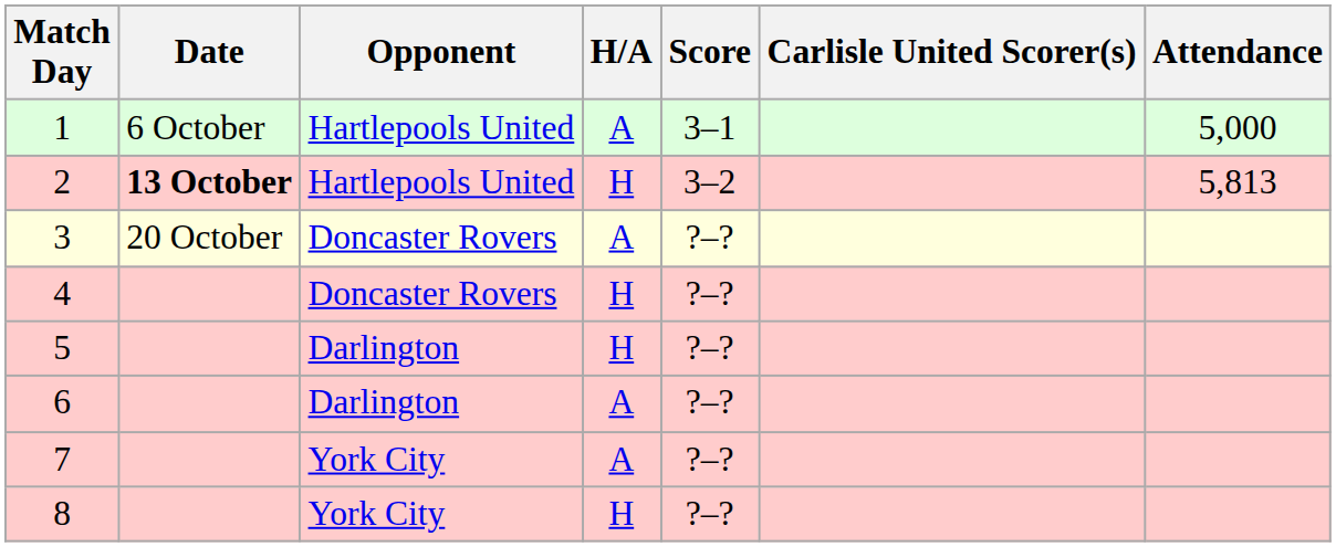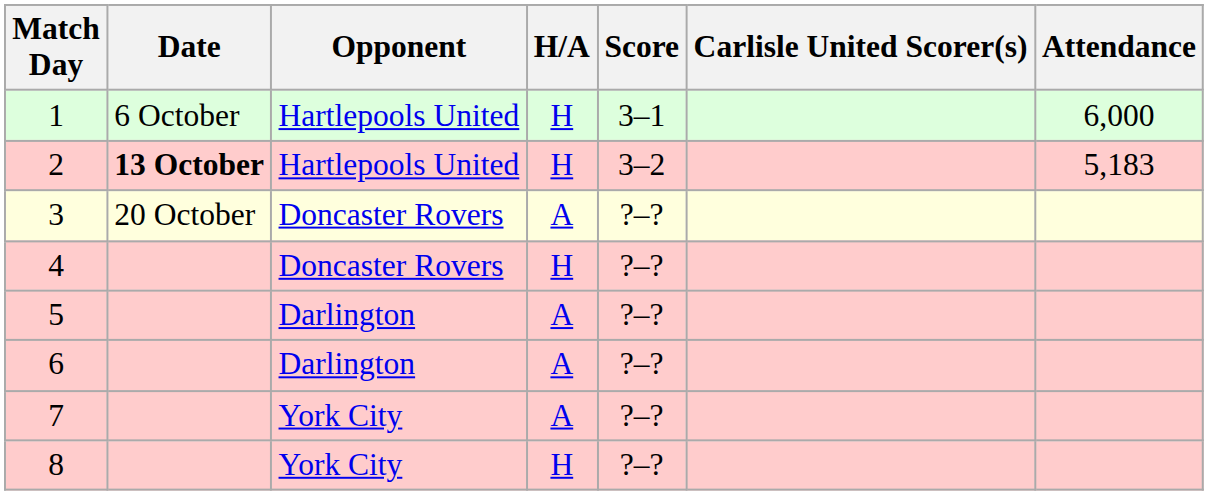1 | H/A: A -> H
1 | Attendance: 5,000 -> 6,000
2 | Attendance: 5,813 -> 5,183
5 | H/A: H -> A
